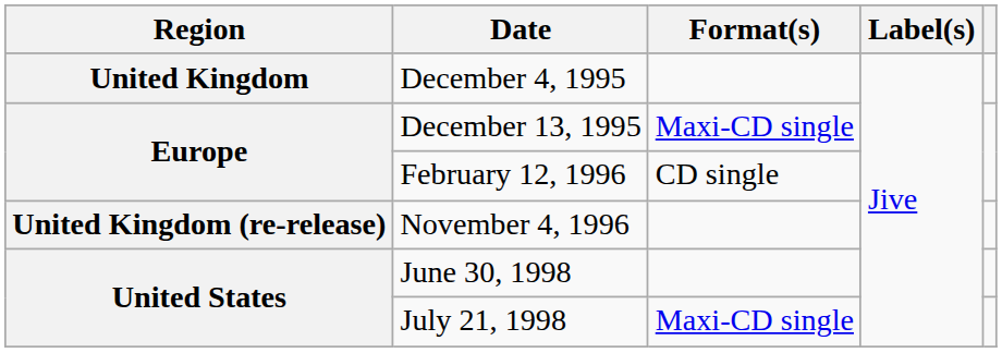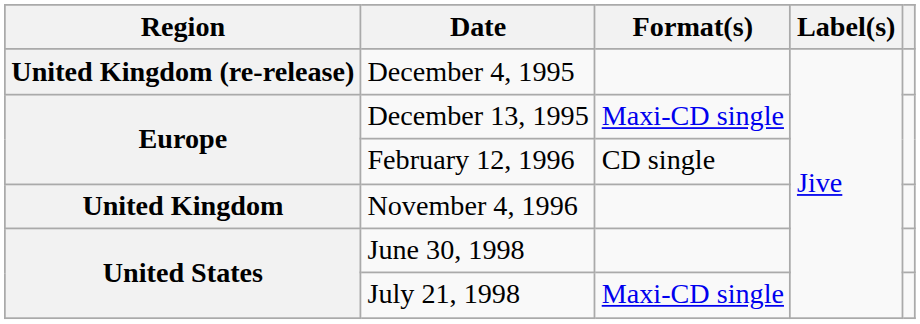December 4, 1995 | Region: United Kingdom -> United Kingdom (re-release)
November 4, 1996 | Region: United Kingdom (re-release) -> United Kingdom
